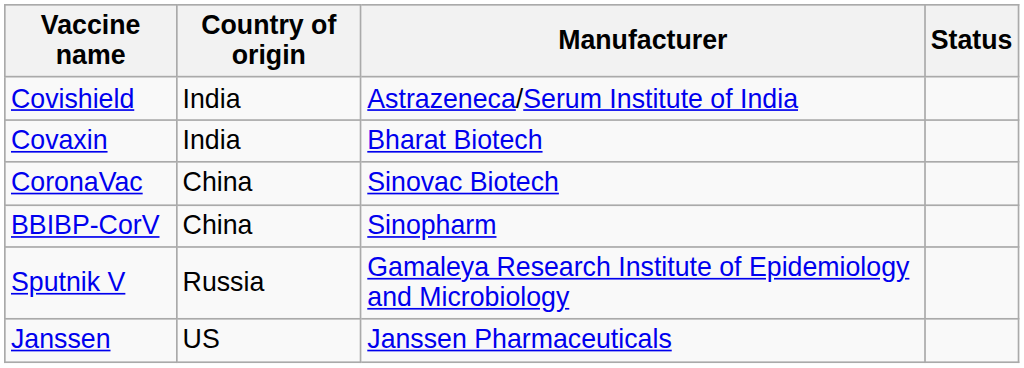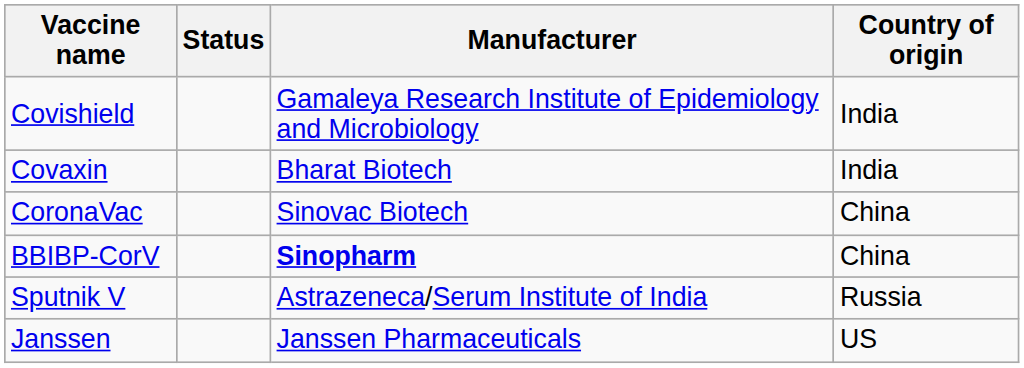columns swapped: Country of origin <-> Status
Covishield | Manufacturer: Astrazeneca/Serum Institute of India -> Gamaleya Research Institute of Epidemiology and Microbiology
BBIBP-CorV | Manufacturer: normal -> bold
Sputnik V | Manufacturer: Gamaleya Research Institute of Epidemiology and Microbiology -> Astrazeneca/Serum Institute of India
